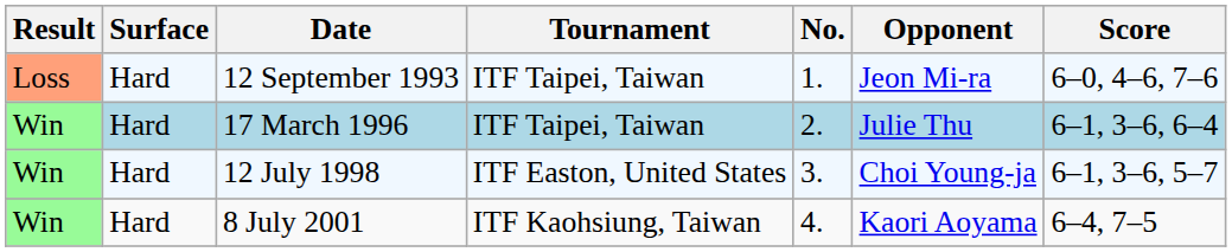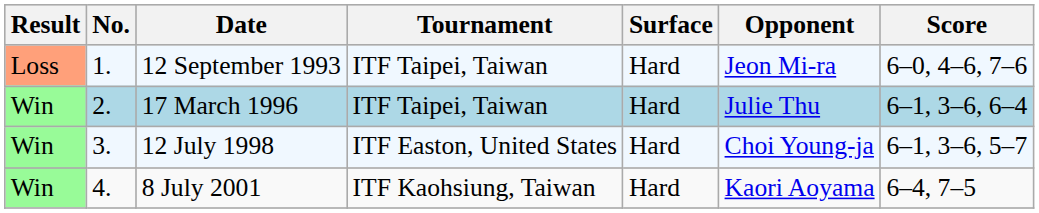columns swapped: No. <-> Surface
